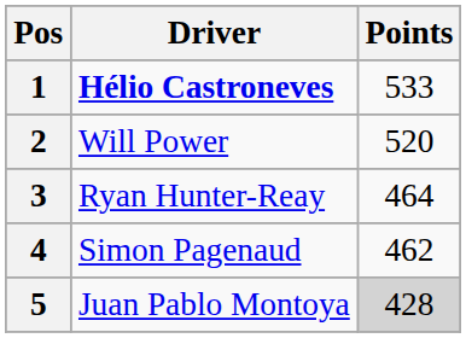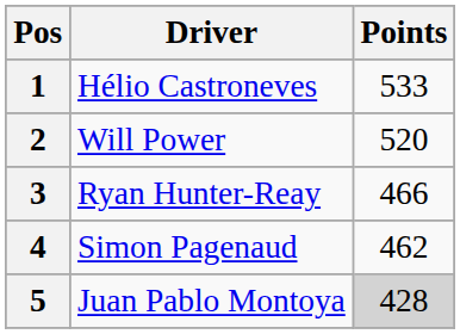1 | Driver: bold -> normal
3 | Points: 464 -> 466
